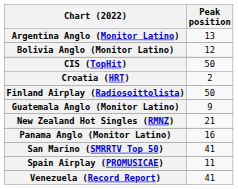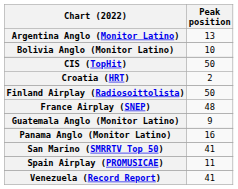Bolivia Anglo (Monitor Latino) | Peak position: 12 -> 10
+ row: France Airplay (SNEP) | 48
- row: New Zealand Hot Singles (RMNZ) | 21
